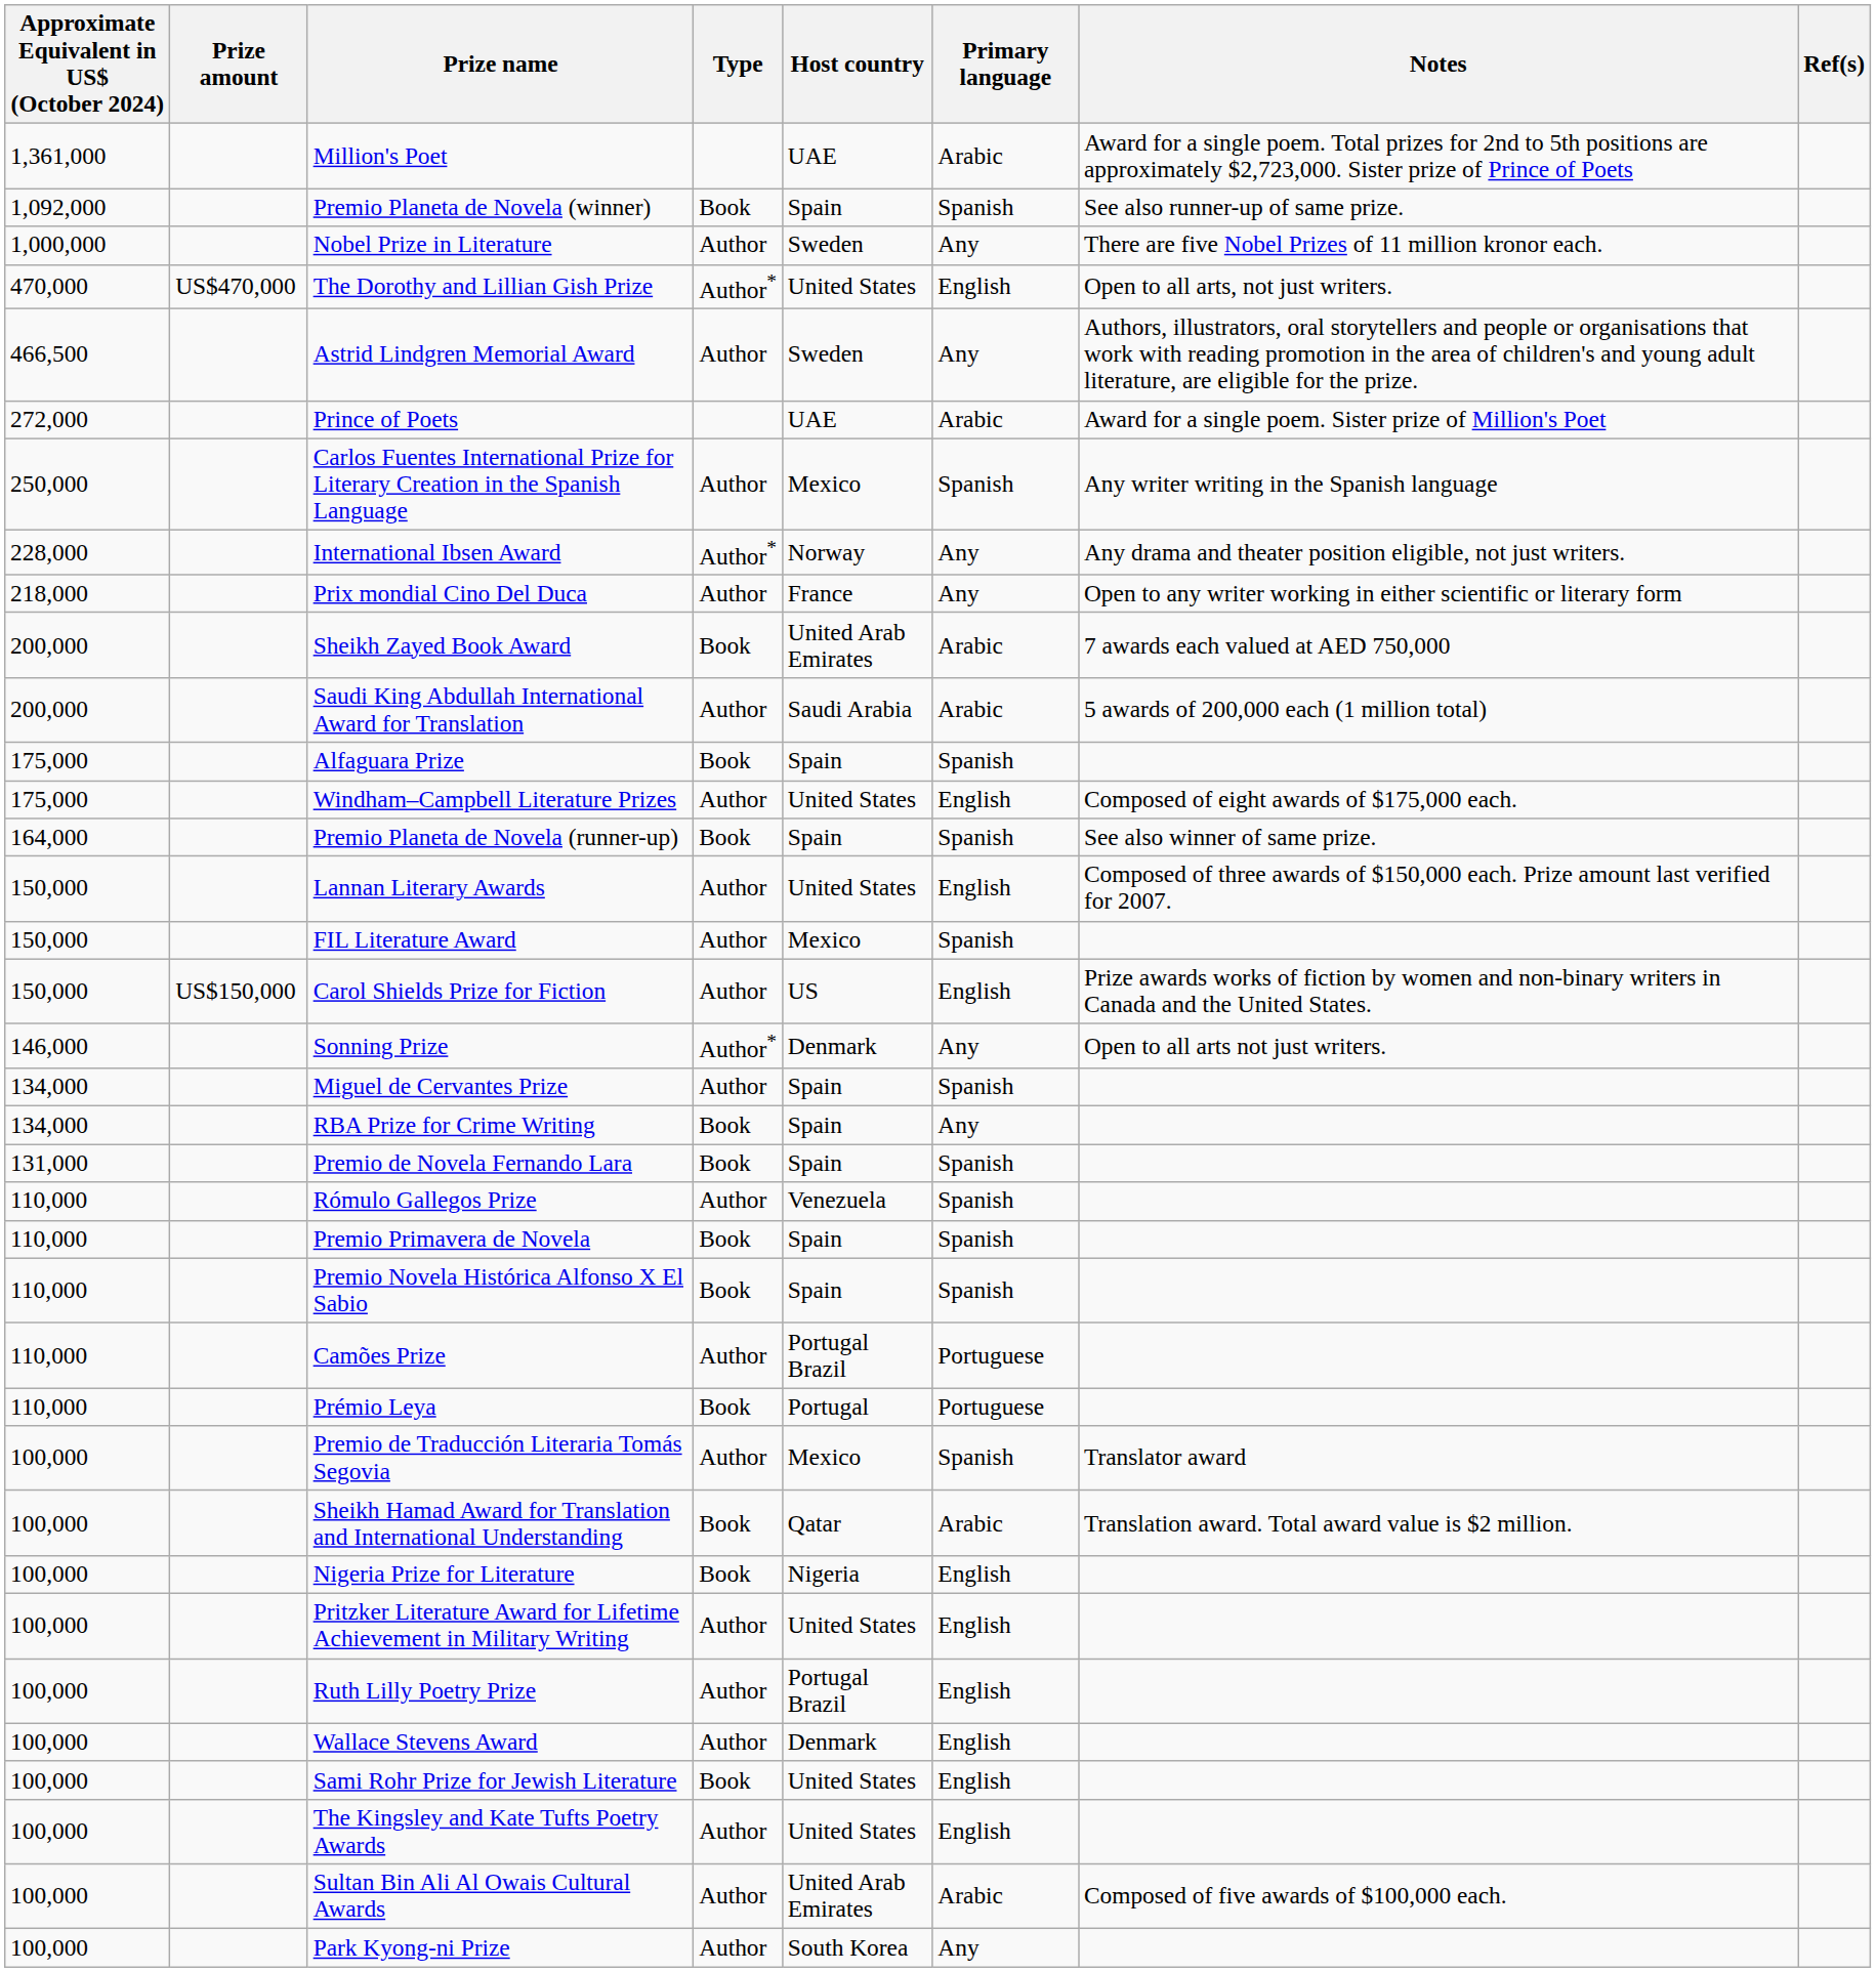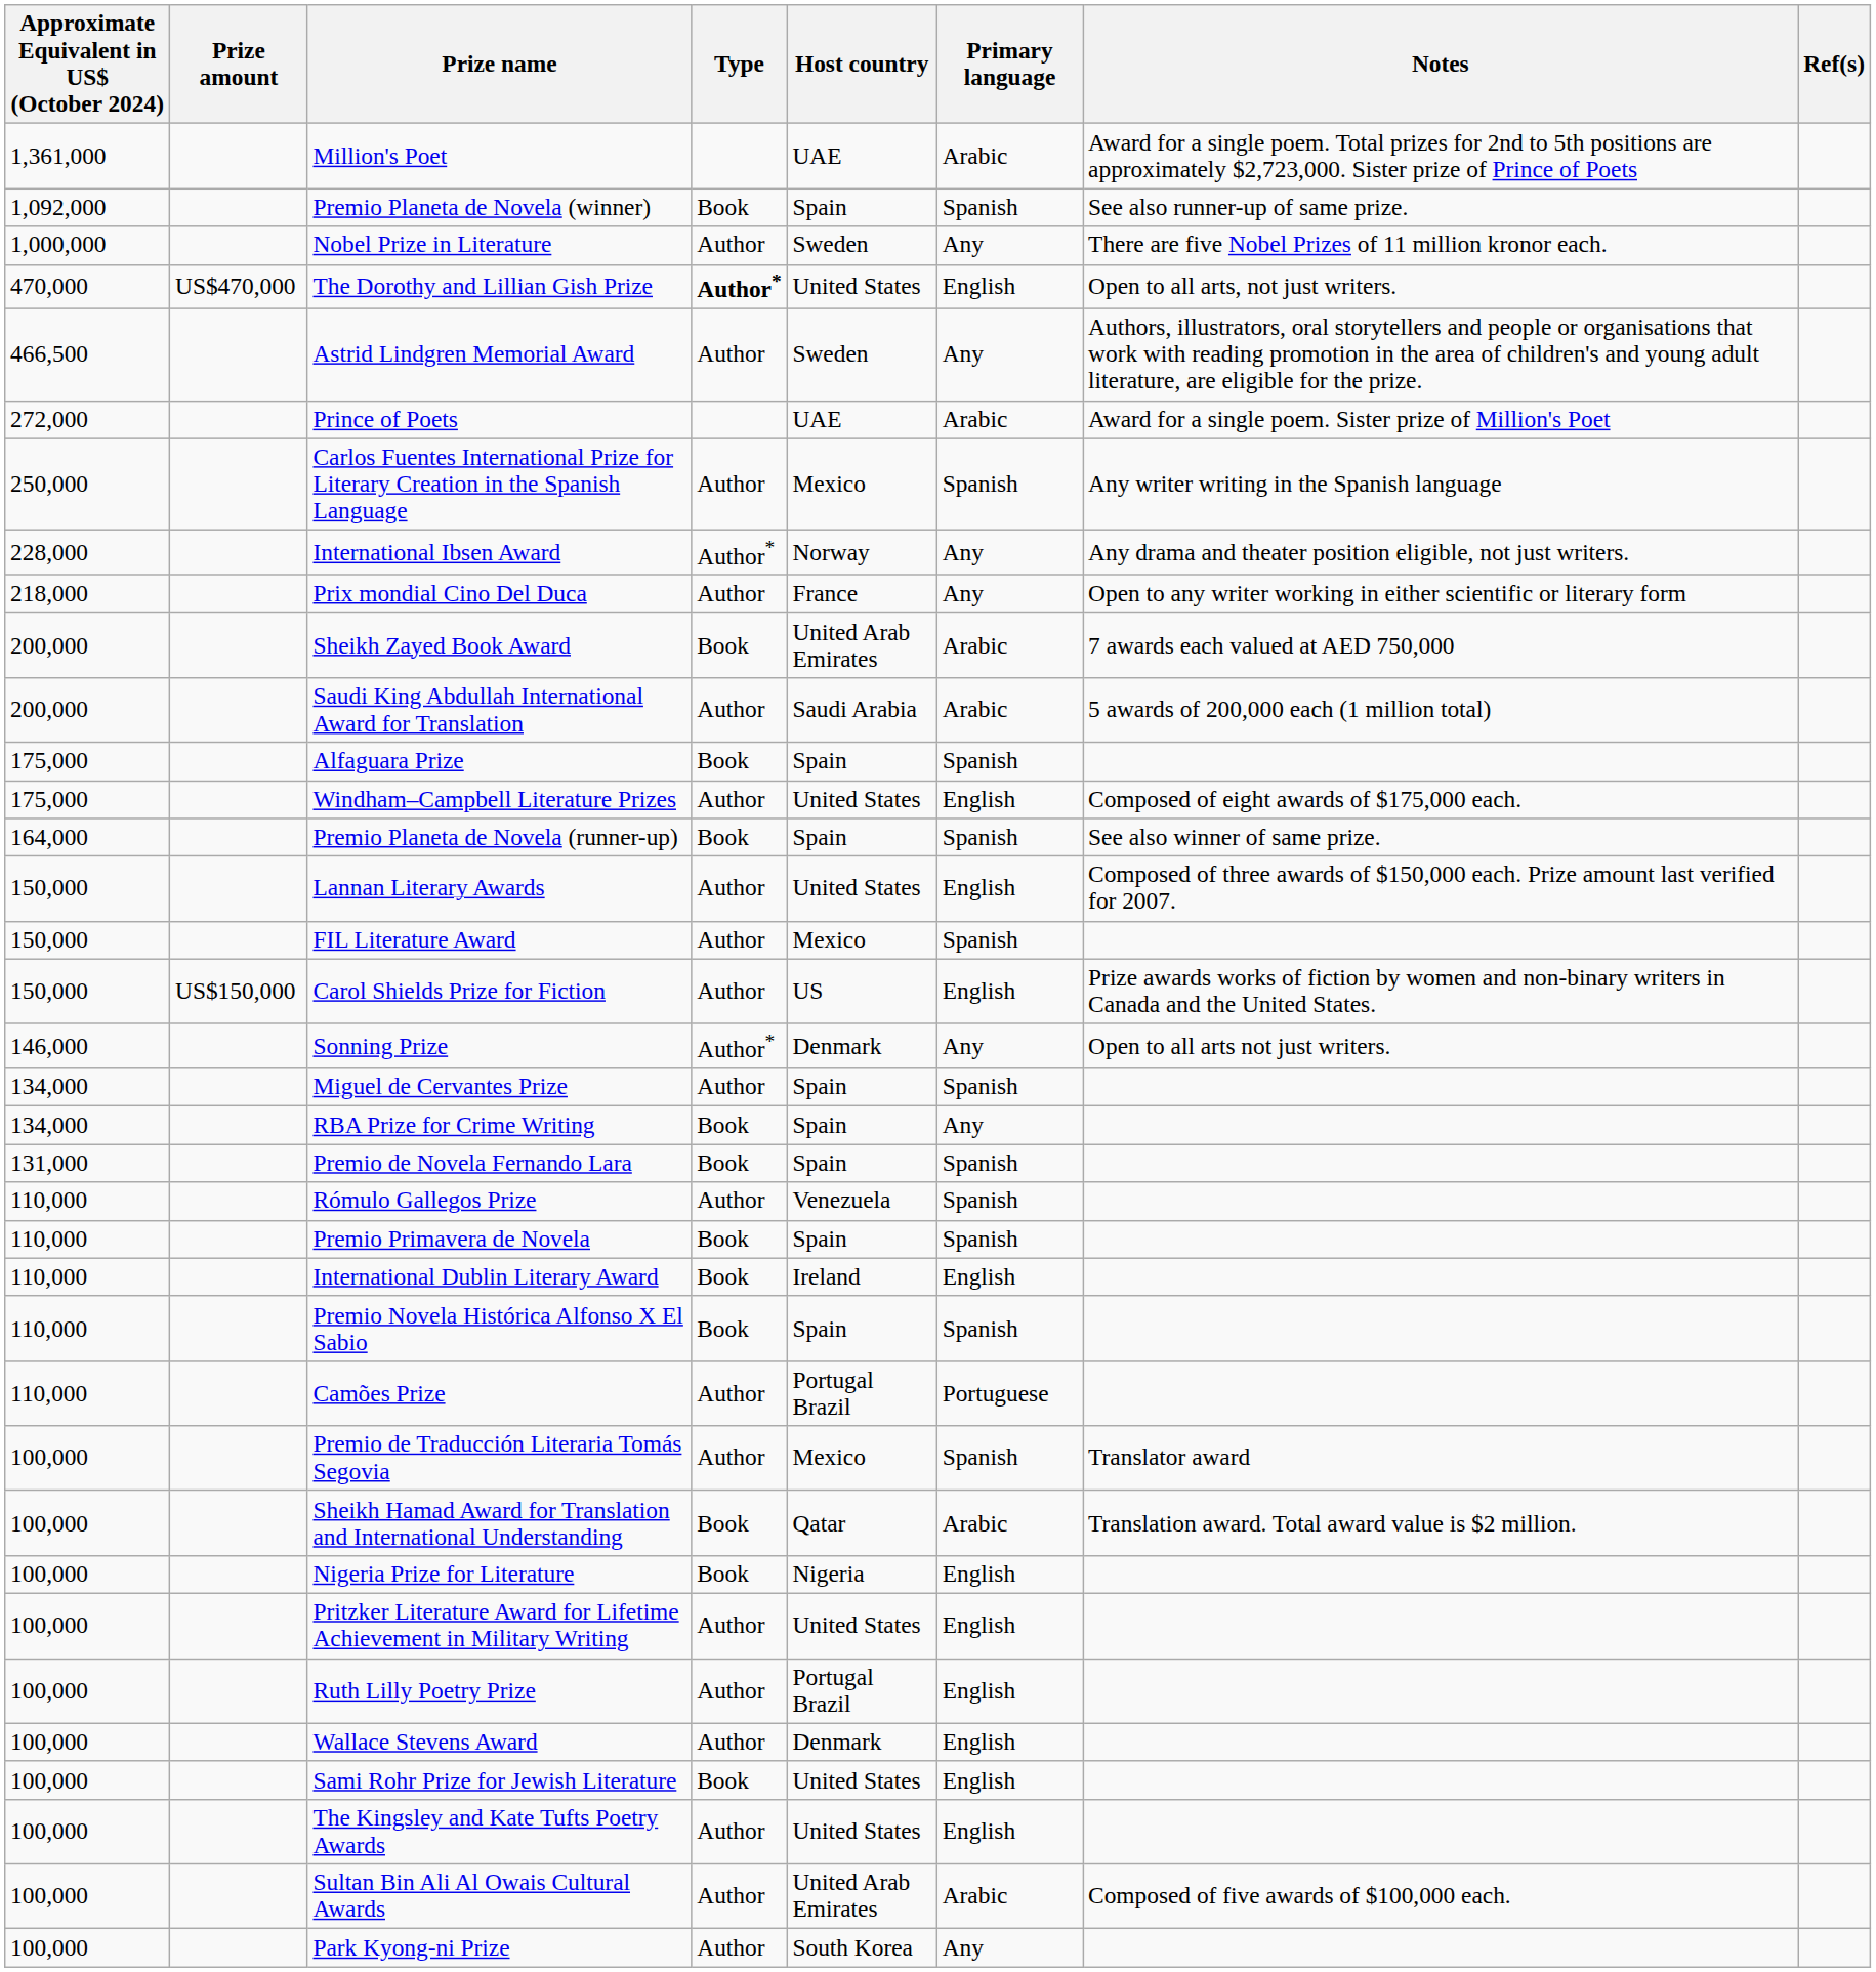The Dorothy and Lillian Gish Prize | Type: normal -> bold
+ row: 110,000 | International Dublin Literary Award | Book | Ireland | English
- row: 110,000 | Prémio Leya | Book | Portugal | Portuguese
